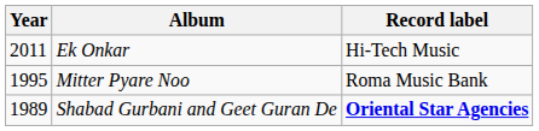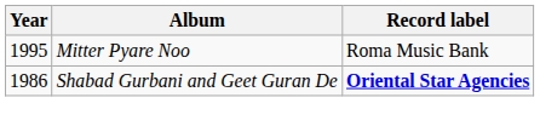- row: 2011 | Ek Onkar | Hi-Tech Music
Shabad Gurbani and Geet Guran De | Year: 1989 -> 1986
